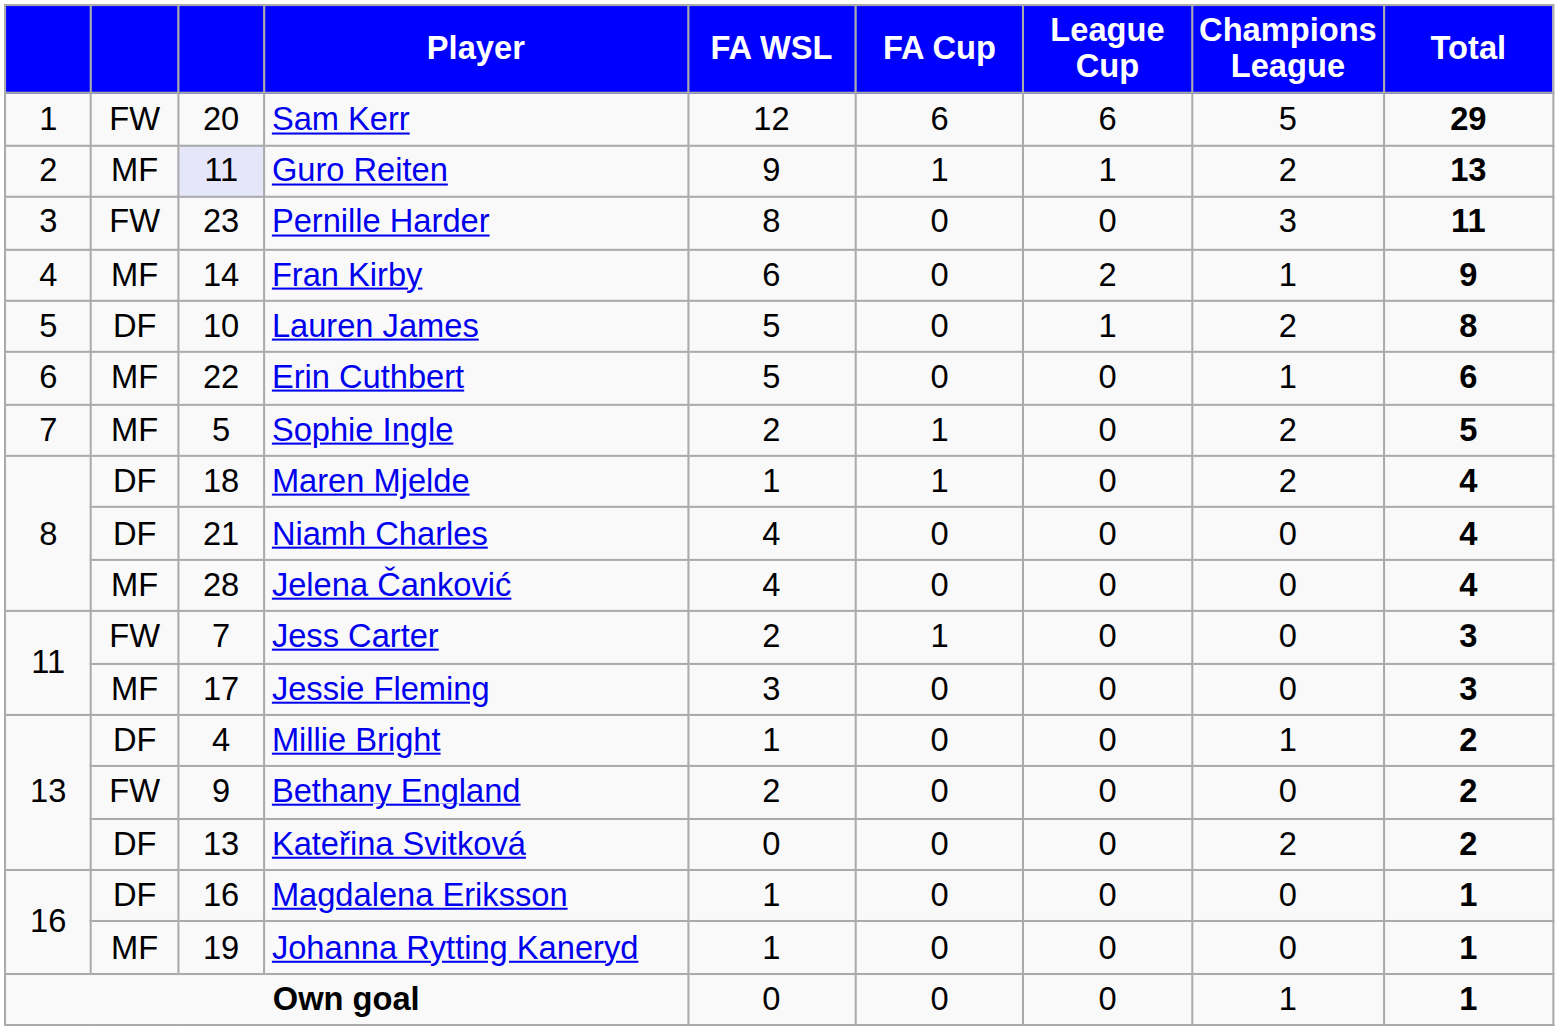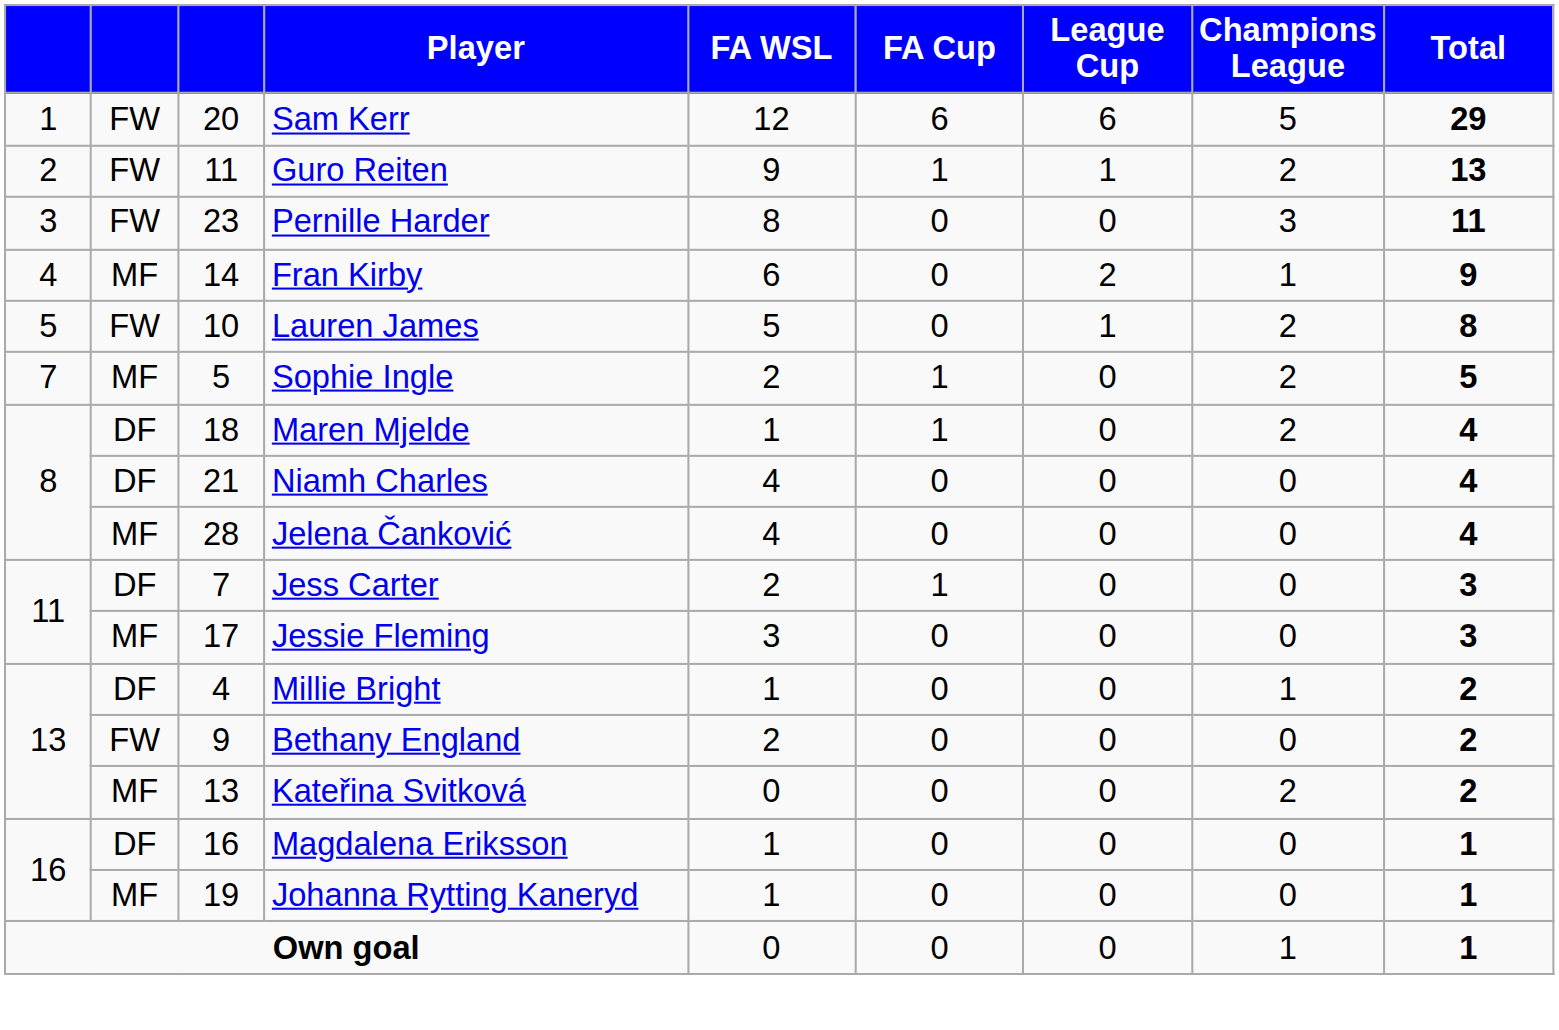Guro Reiten | column 2: MF -> FW
Guro Reiten | column 3: lavender background -> no background
Lauren James | column 2: DF -> FW
- row: 6 | MF | 22 | Erin Cuthbert | 5 | 0 | 0 | 1 | 6
Jess Carter | column 2: FW -> DF
Kateřina Svitková | column 2: DF -> MF
